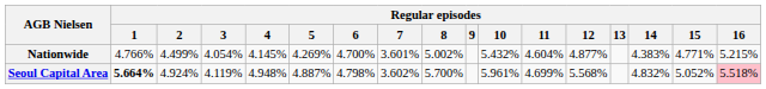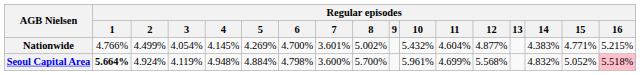Seoul Capital Area | Regular episodes / 5: 4.887% -> 4.884%
Seoul Capital Area | Regular episodes / 7: 3.602% -> 3.600%
